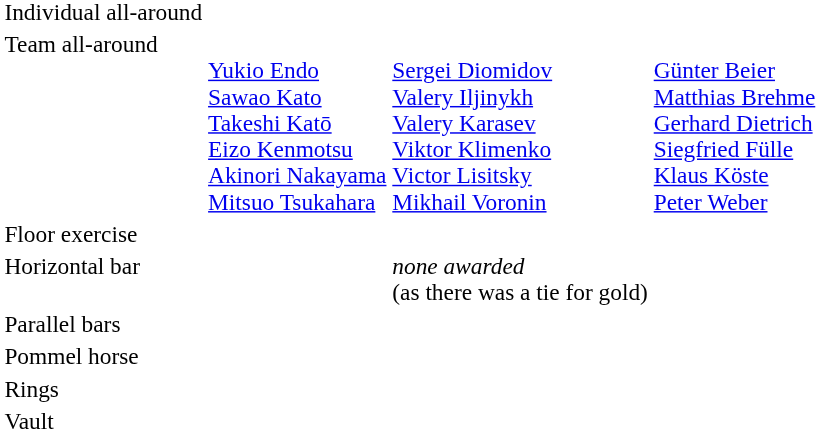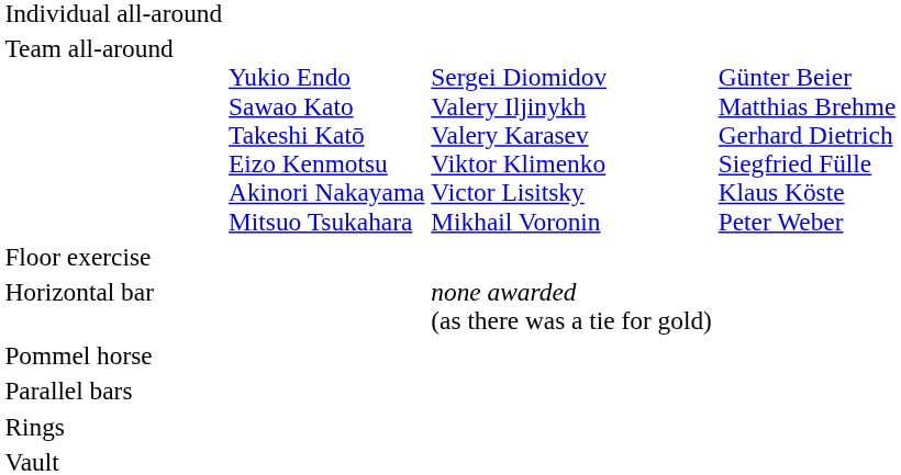rows swapped: Parallel bars <-> Pommel horse
